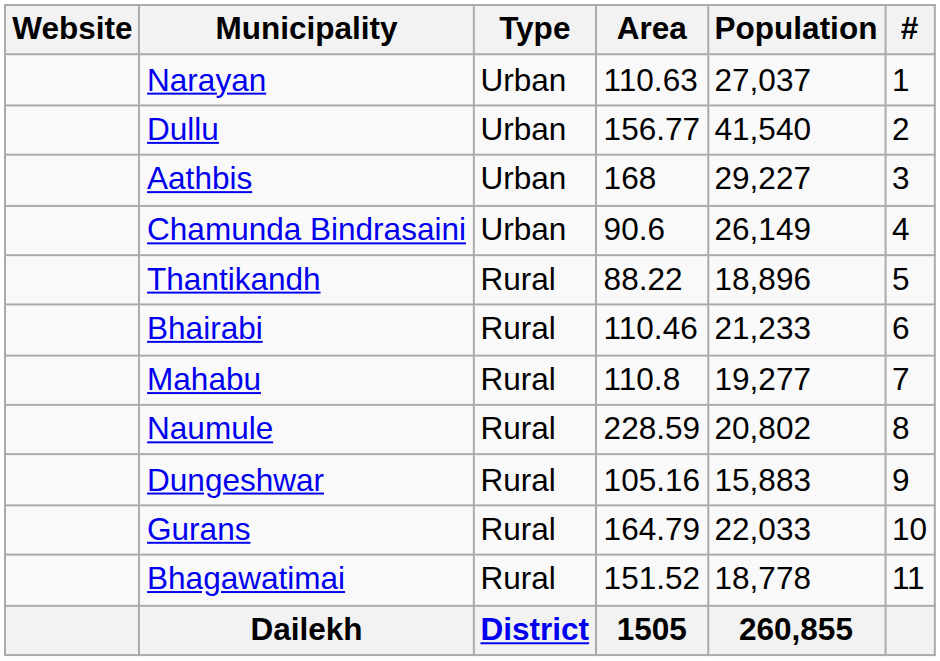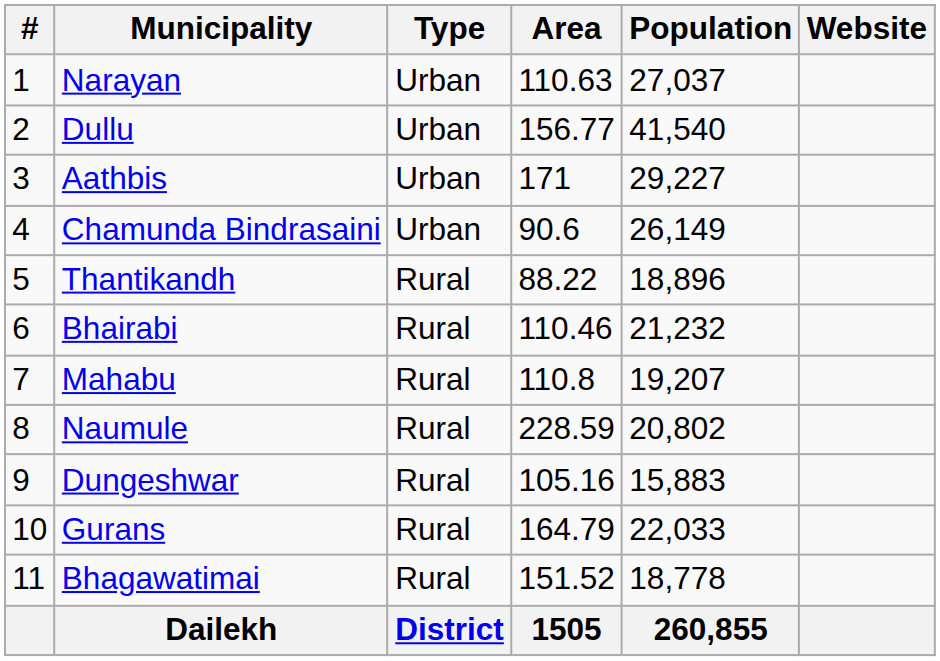columns swapped: # <-> Website
Aathbis | Area: 168 -> 171
Bhairabi | Population: 21,233 -> 21,232
Mahabu | Population: 19,277 -> 19,207
